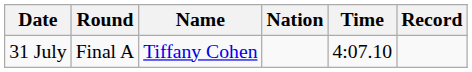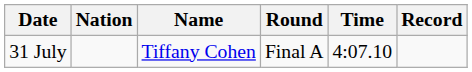columns swapped: Round <-> Nation
